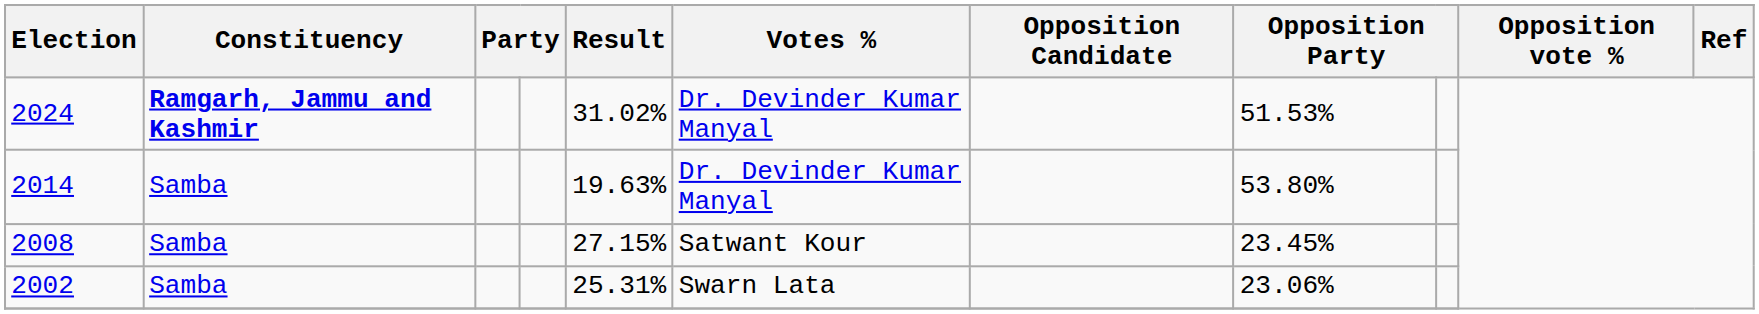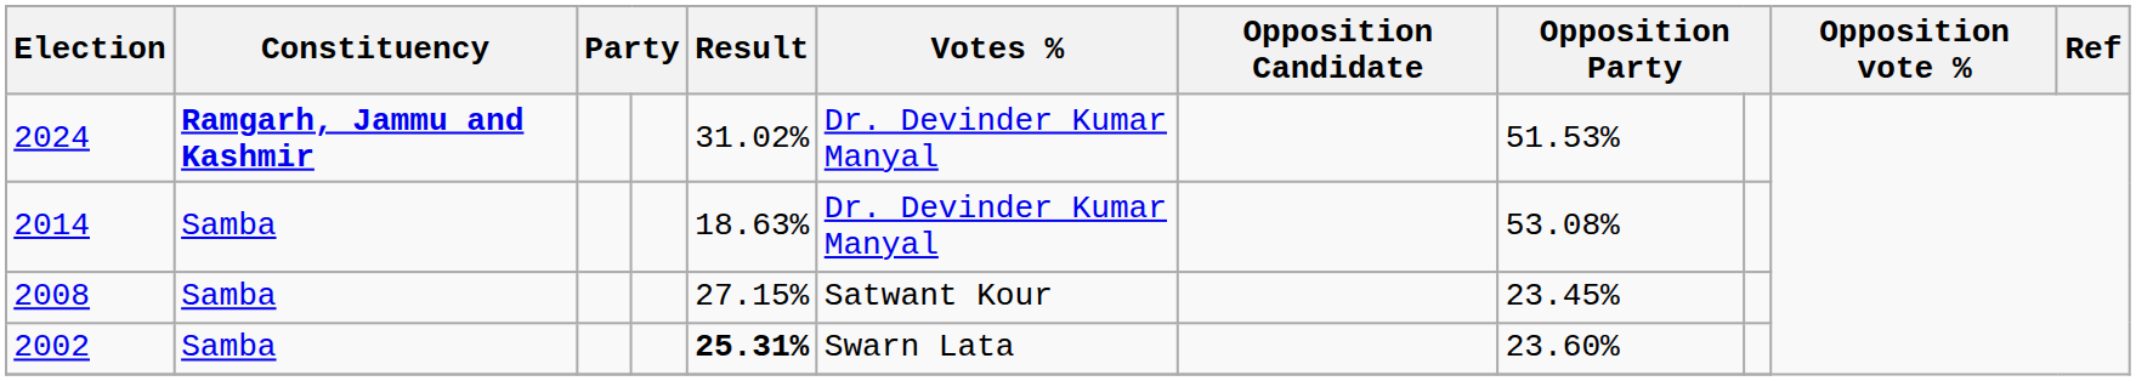2014 | Result: 19.63% -> 18.63%
2014 | column 8: 53.80% -> 53.08%
2002 | Result: normal -> bold
2002 | column 8: 23.06% -> 23.60%
